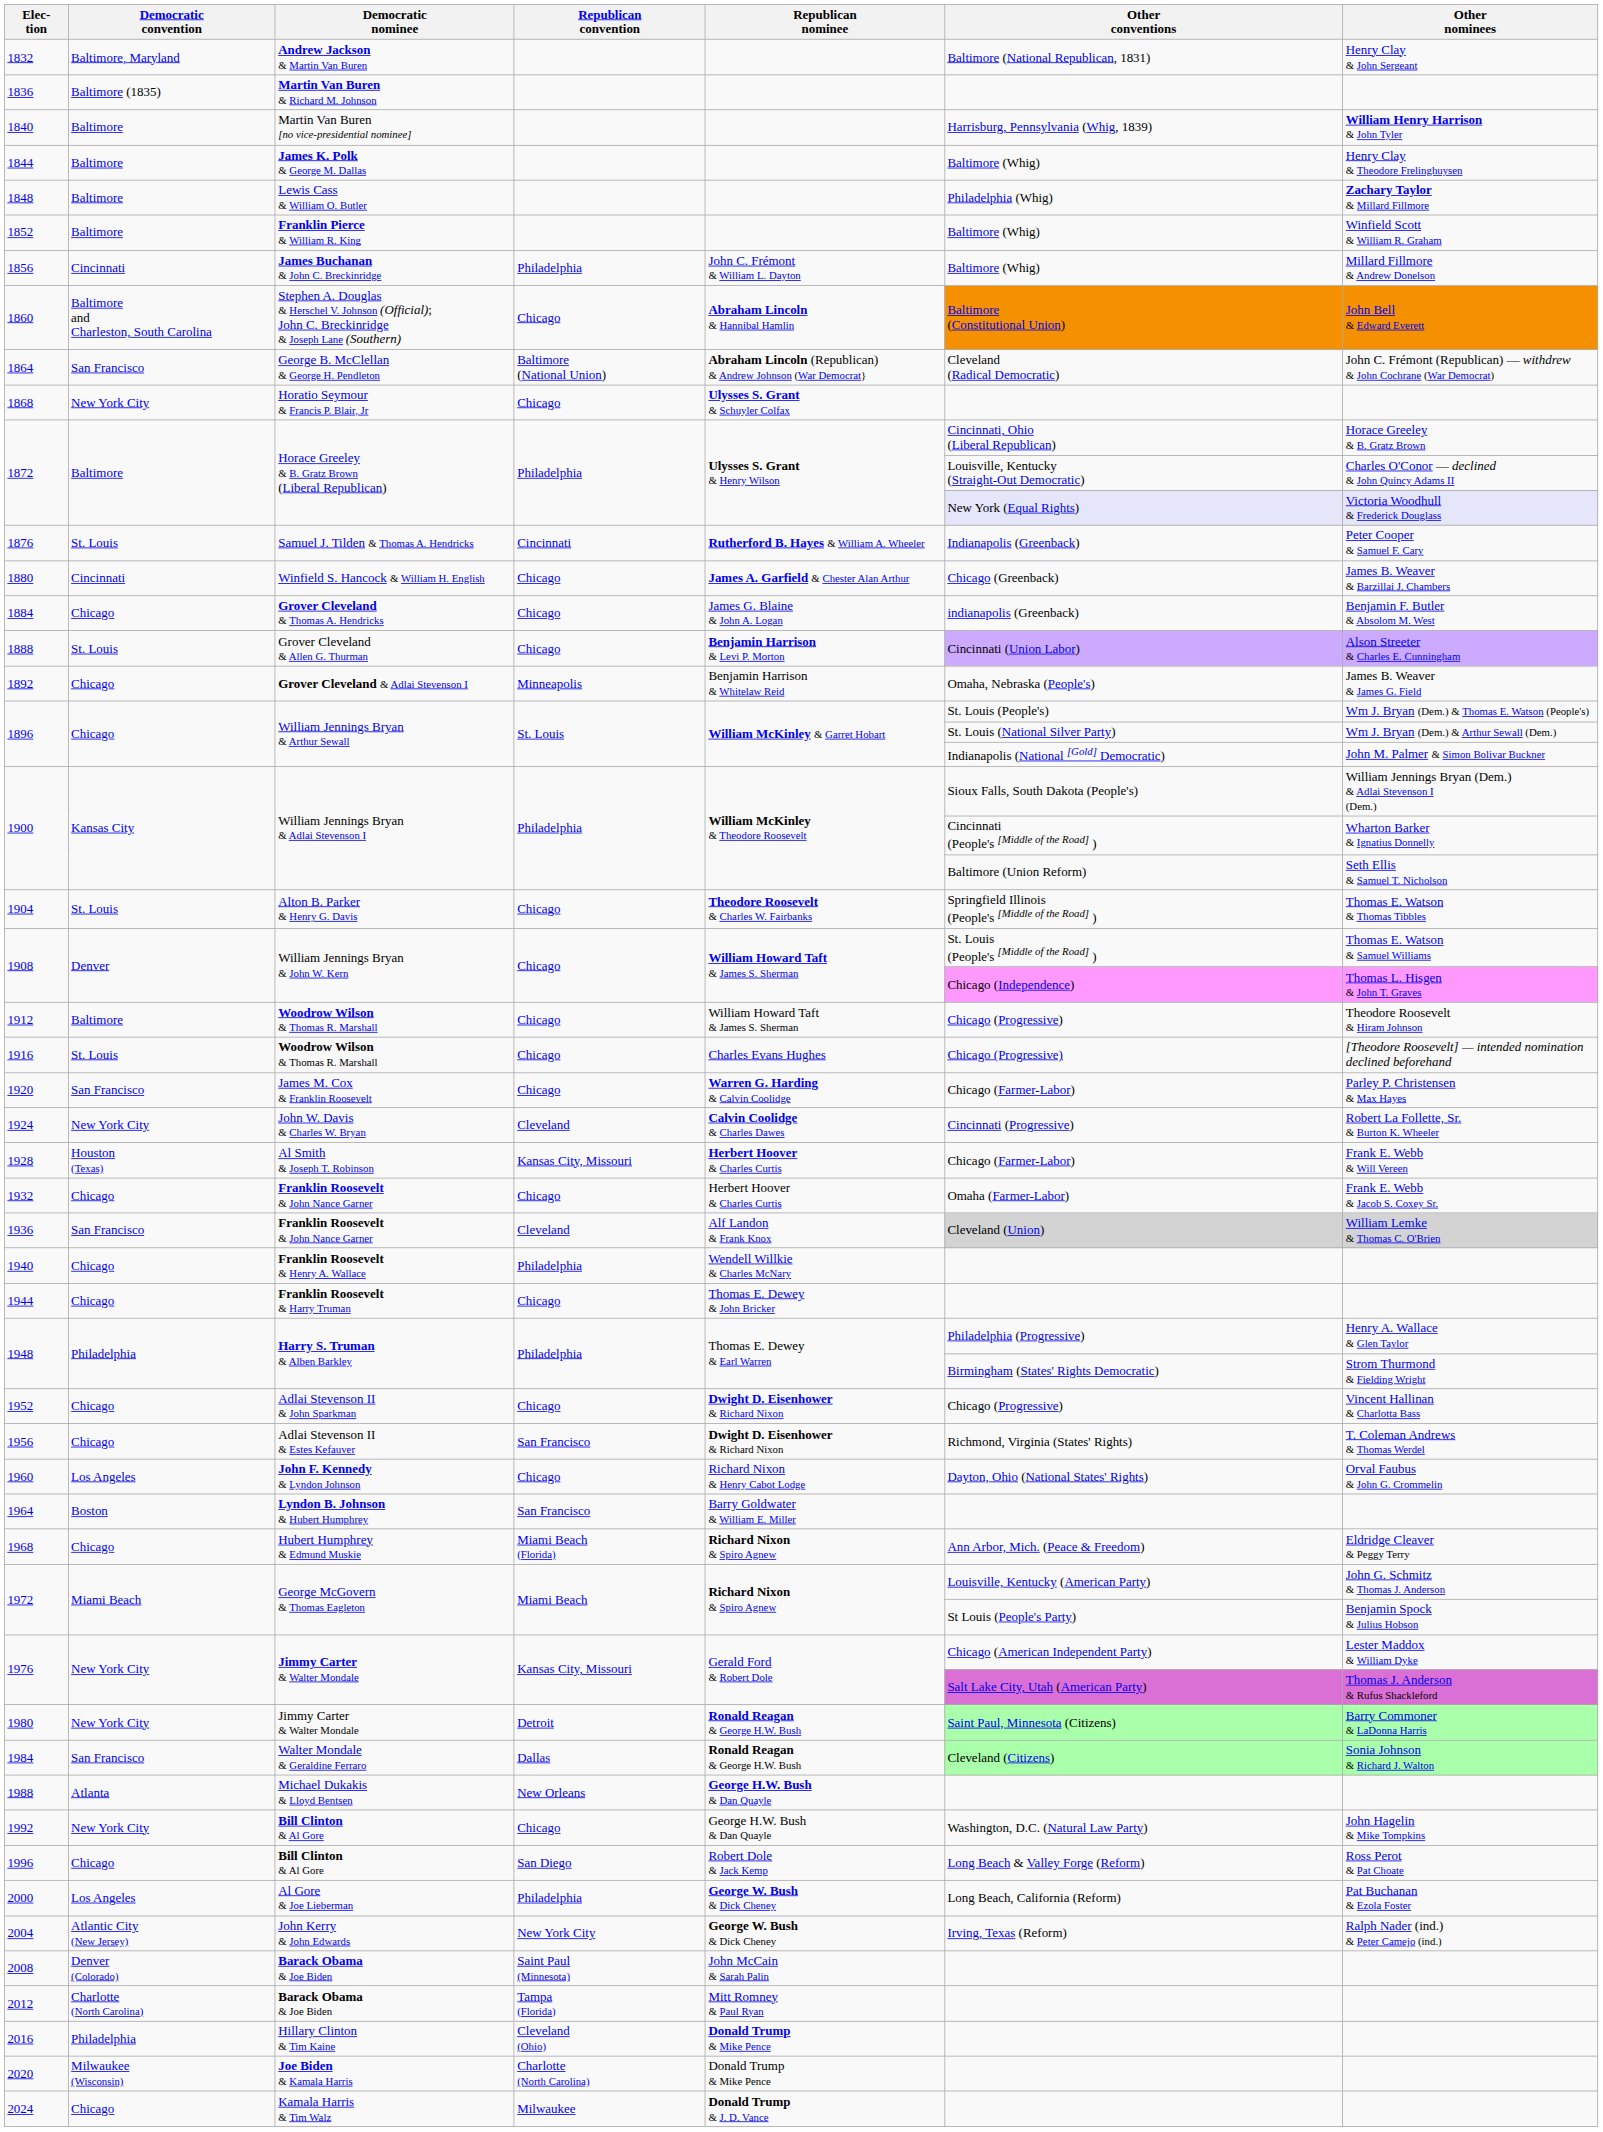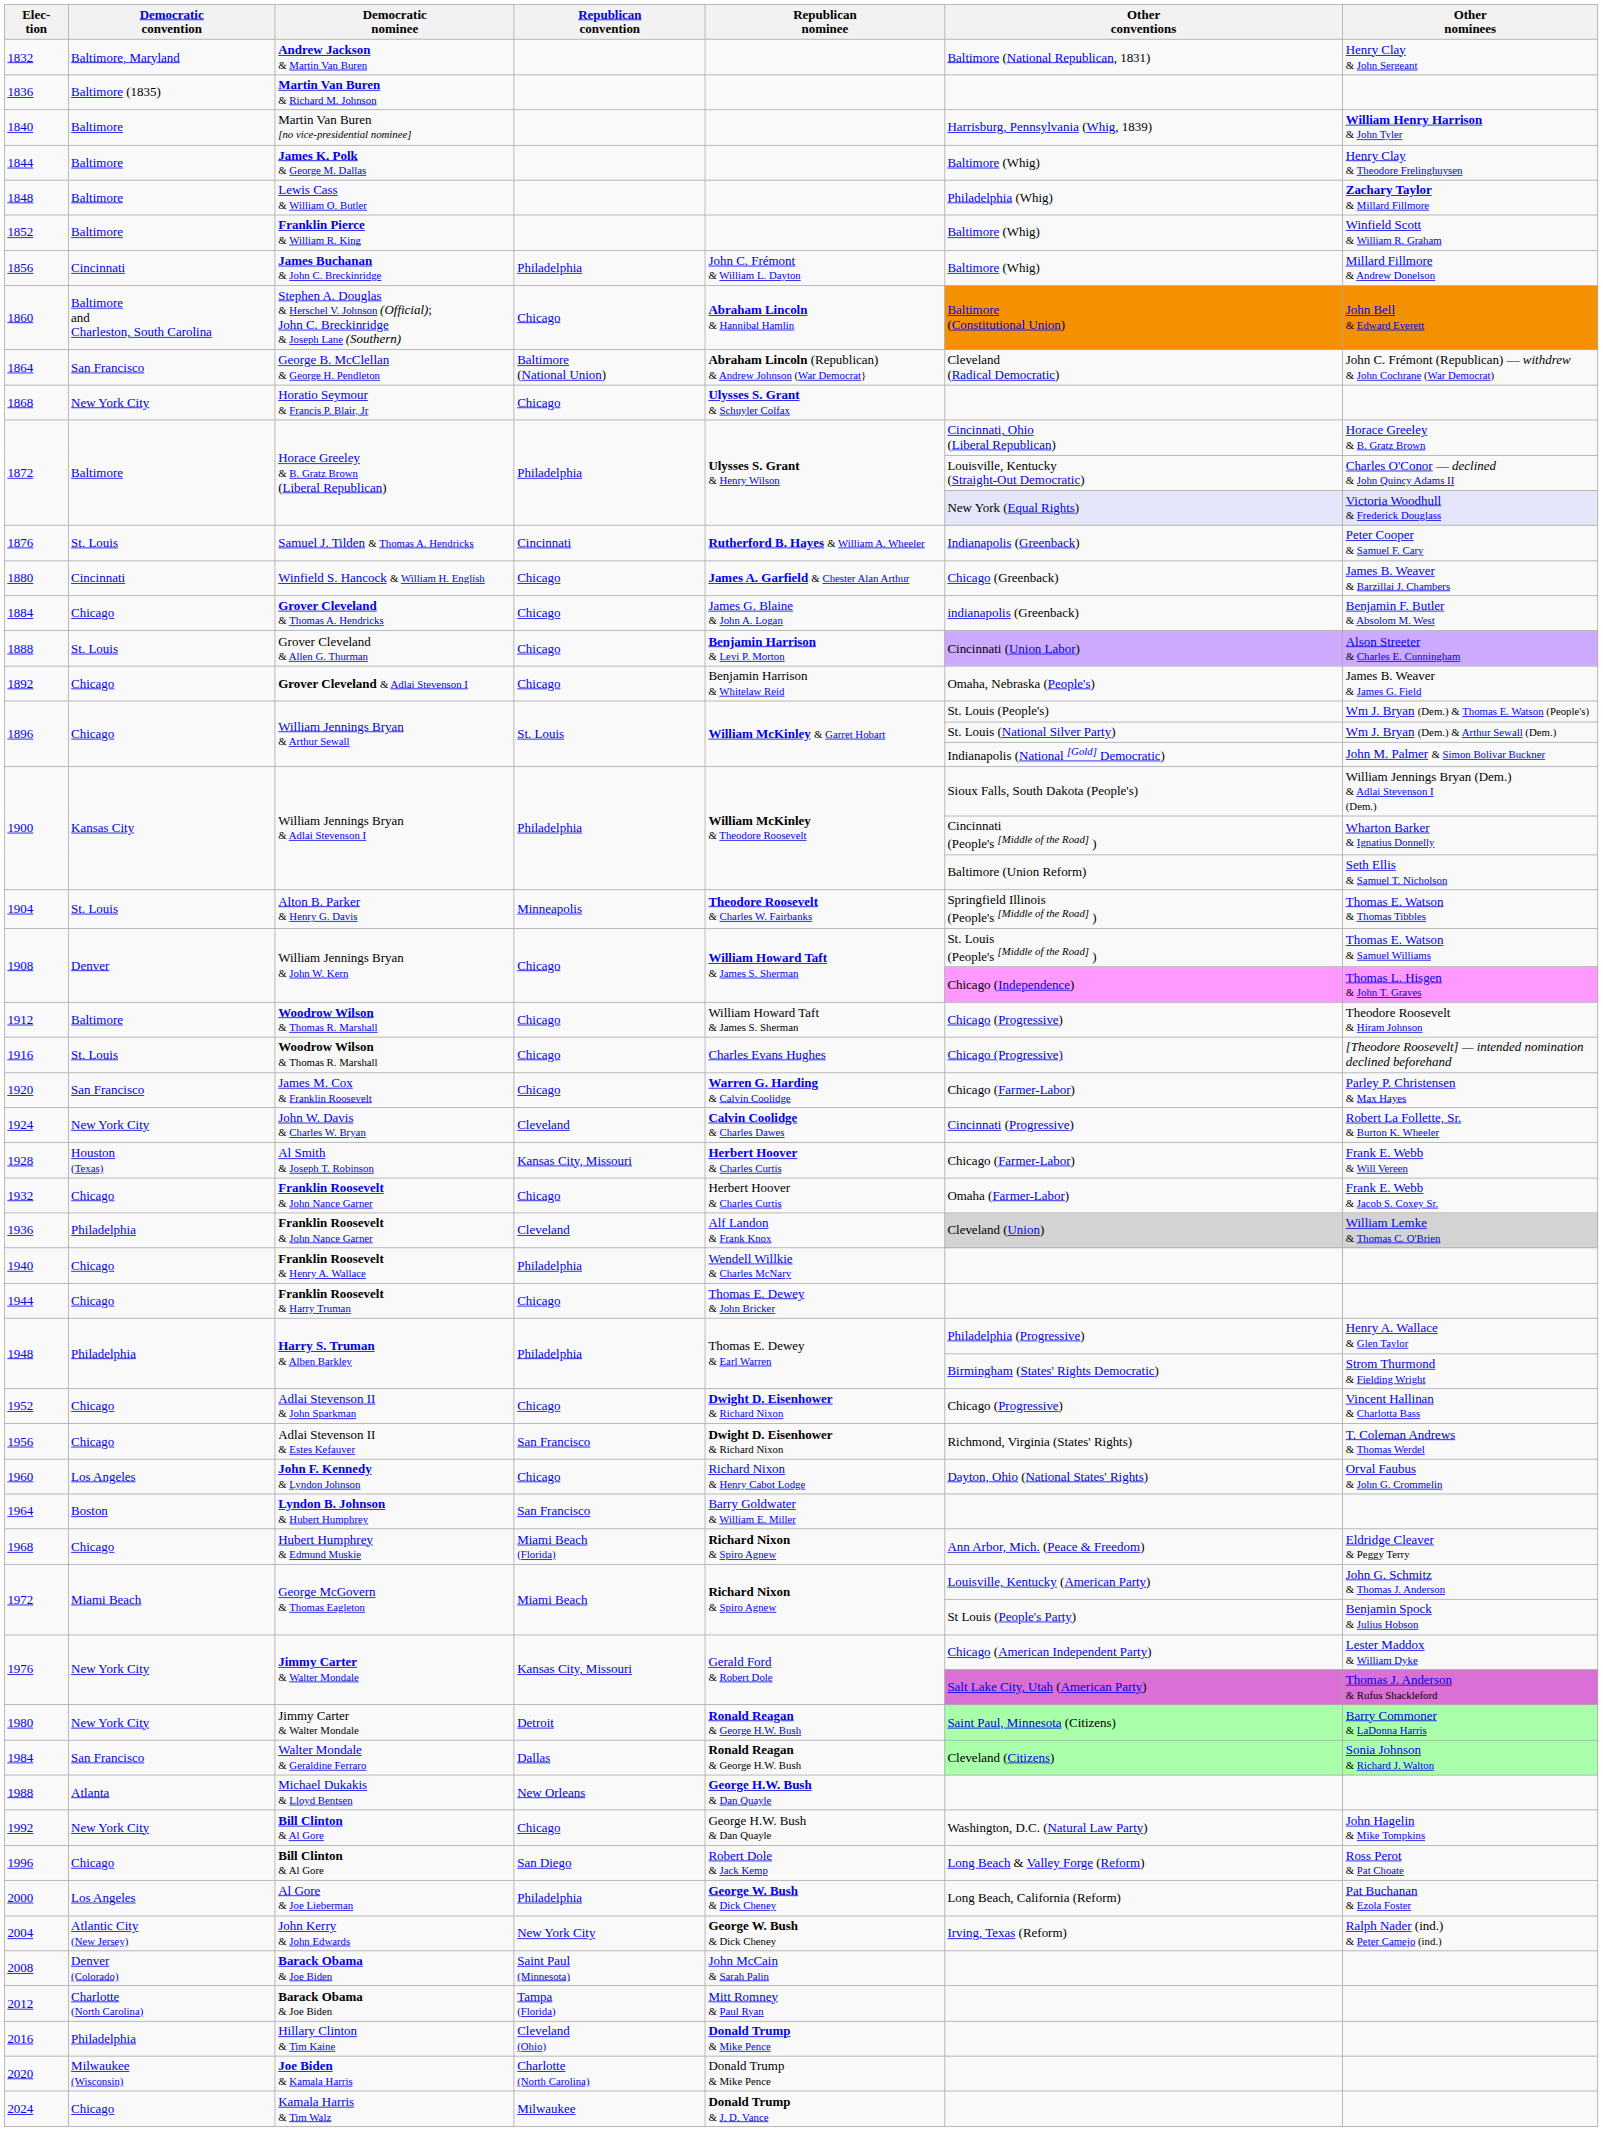1892 | Republican convention: Minneapolis -> Chicago
1904 | Republican convention: Chicago -> Minneapolis
1936 | Democratic convention: San Francisco -> Philadelphia
